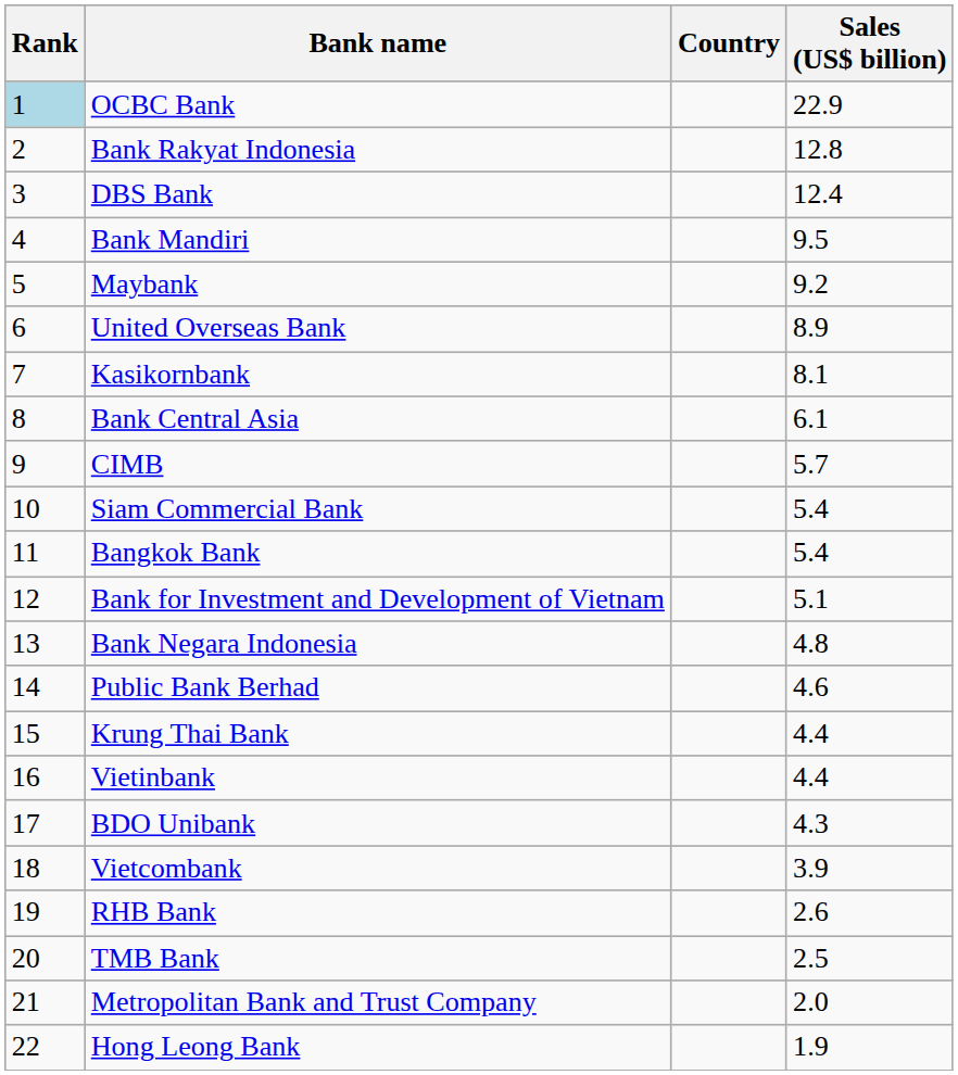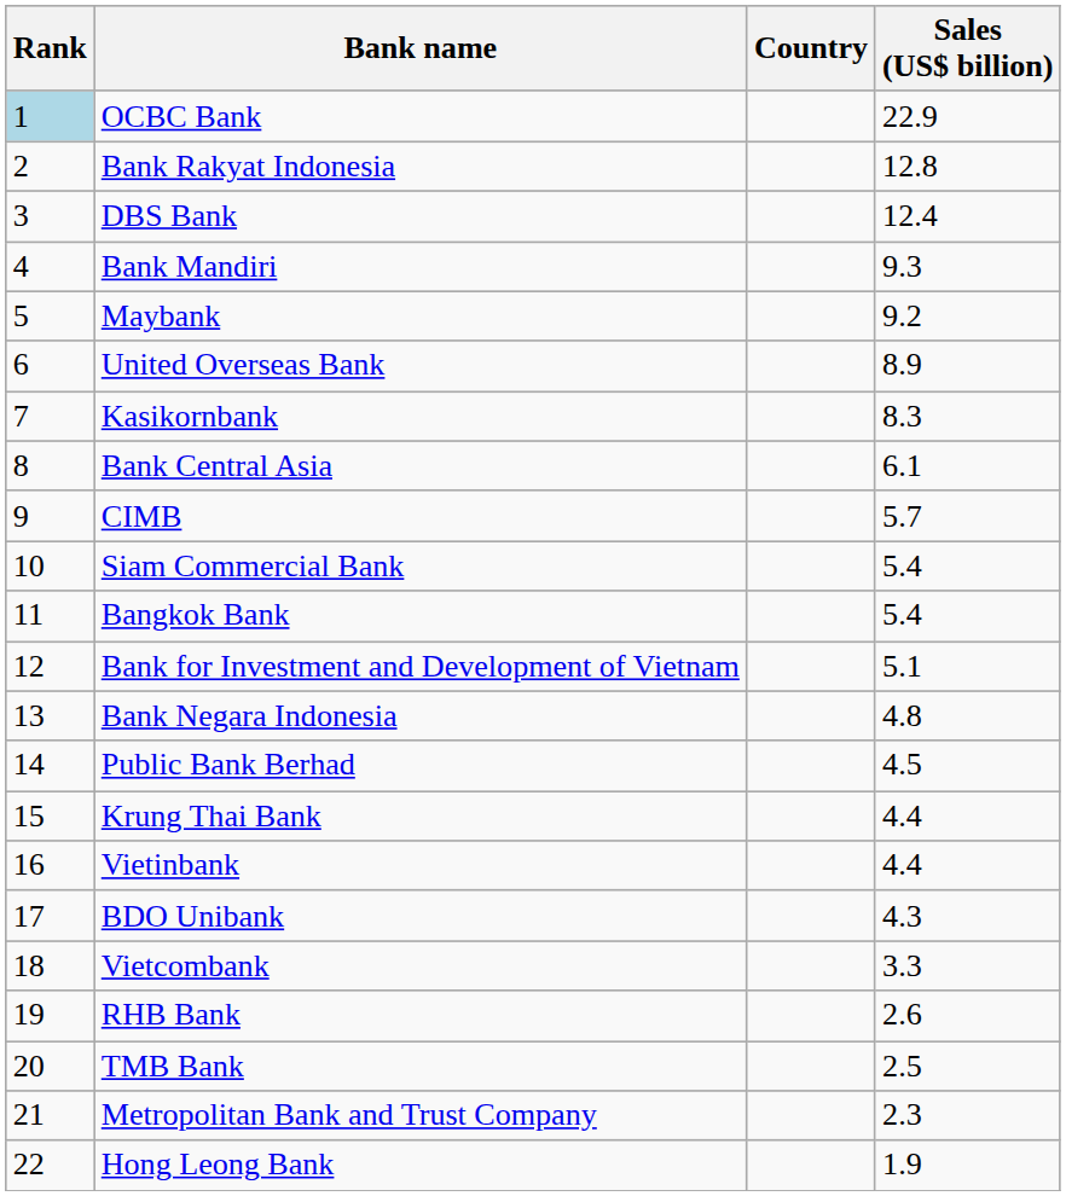Bank Mandiri | Sales (US$ billion): 9.5 -> 9.3
Kasikornbank | Sales (US$ billion): 8.1 -> 8.3
Public Bank Berhad | Sales (US$ billion): 4.6 -> 4.5
Vietcombank | Sales (US$ billion): 3.9 -> 3.3
Metropolitan Bank and Trust Company | Sales (US$ billion): 2.0 -> 2.3
